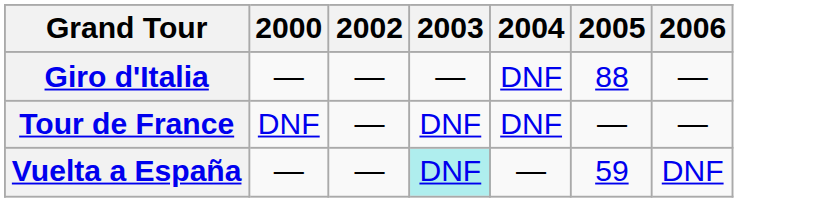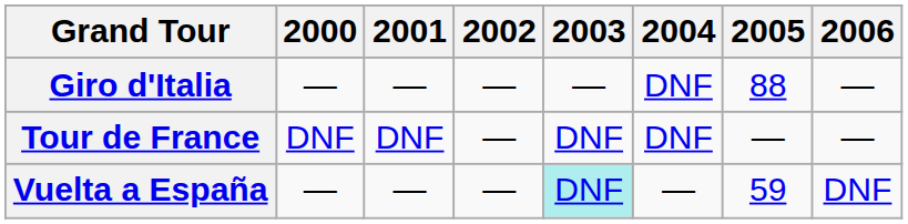+ column: 2001 | — | DNF | —
